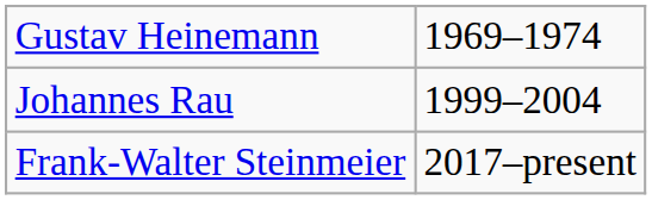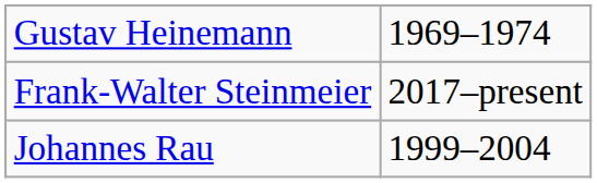rows swapped: Johannes Rau <-> Frank-Walter Steinmeier
